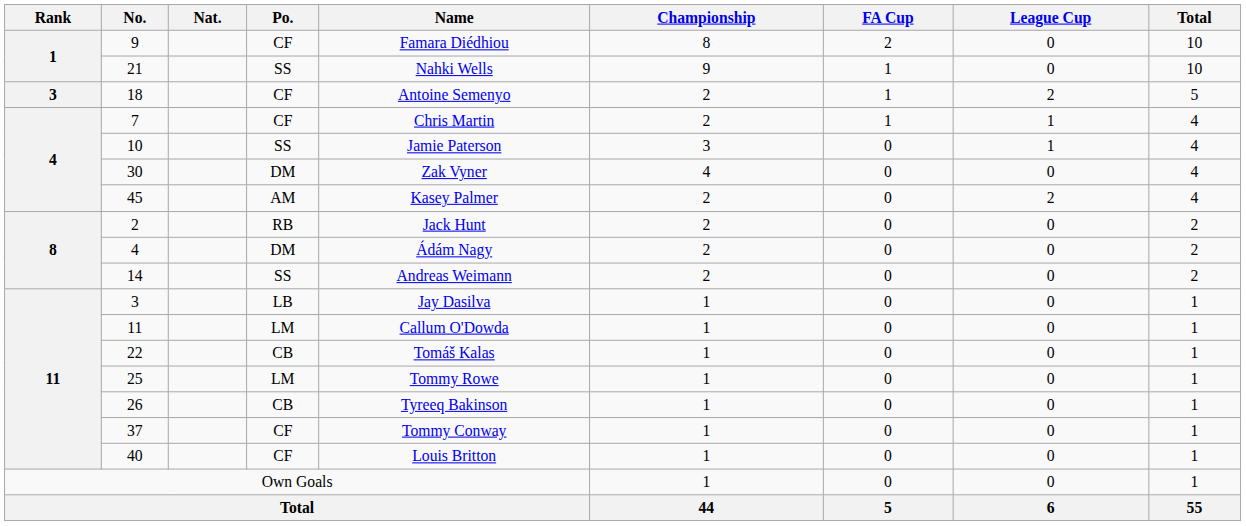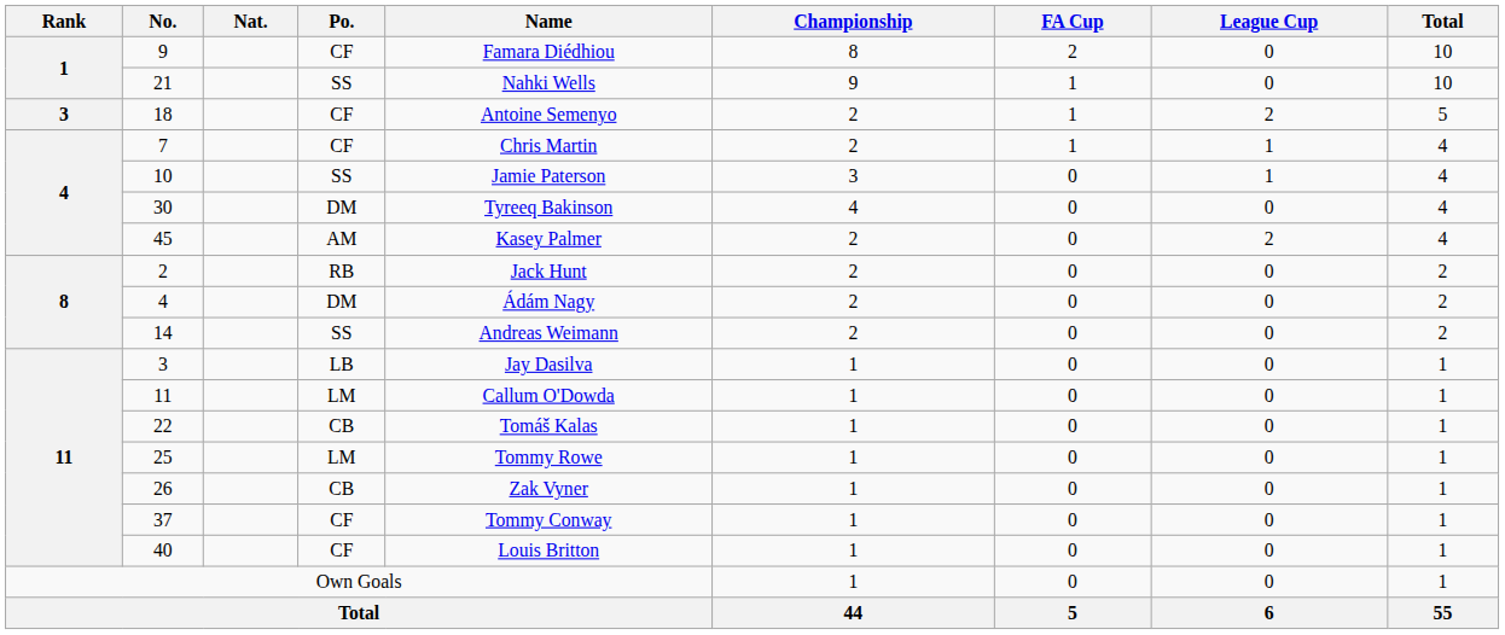30 | Name: Zak Vyner -> Tyreeq Bakinson
26 | Name: Tyreeq Bakinson -> Zak Vyner
